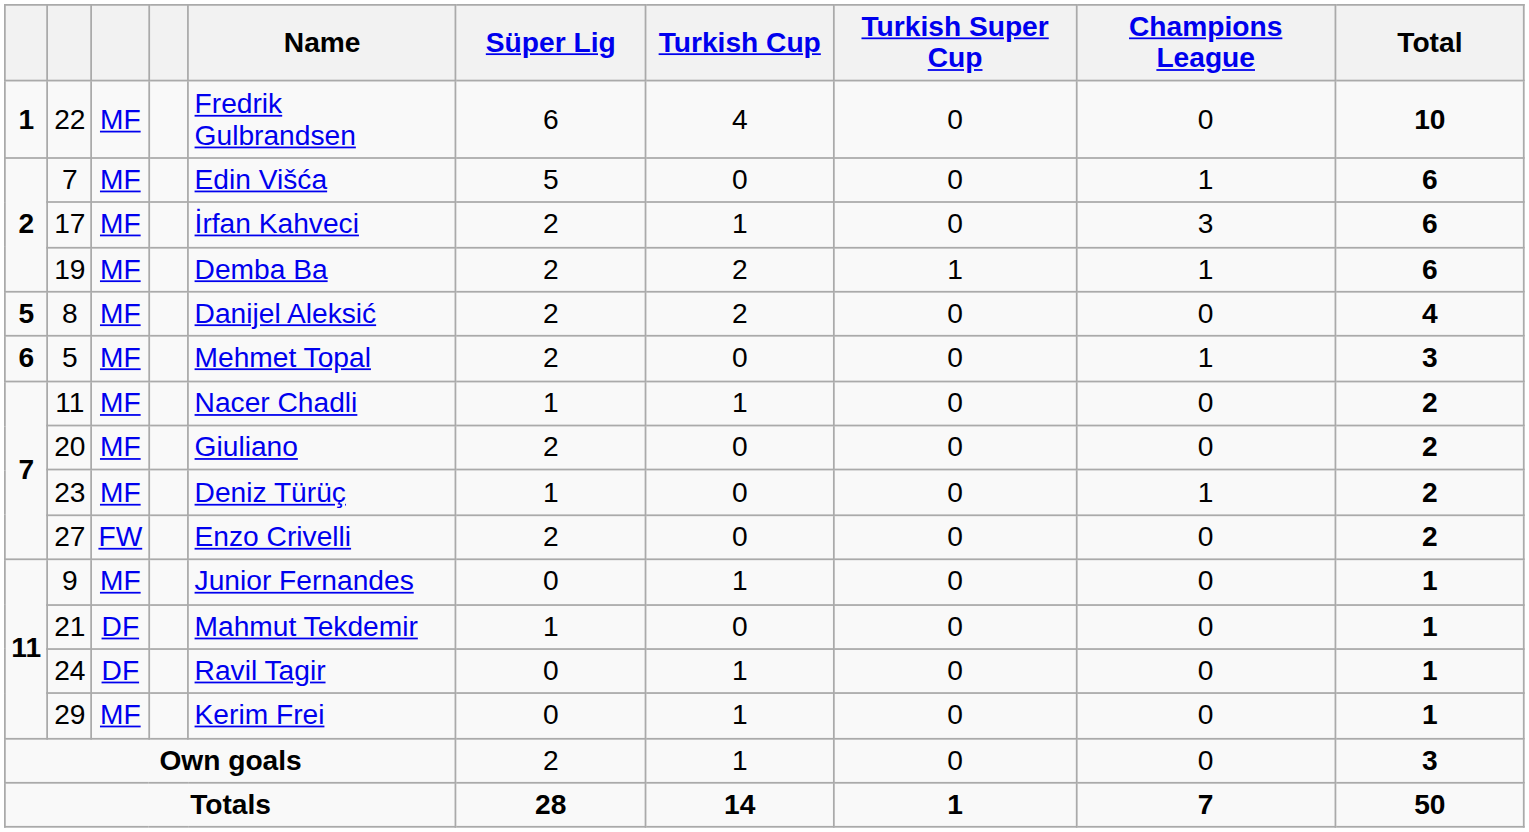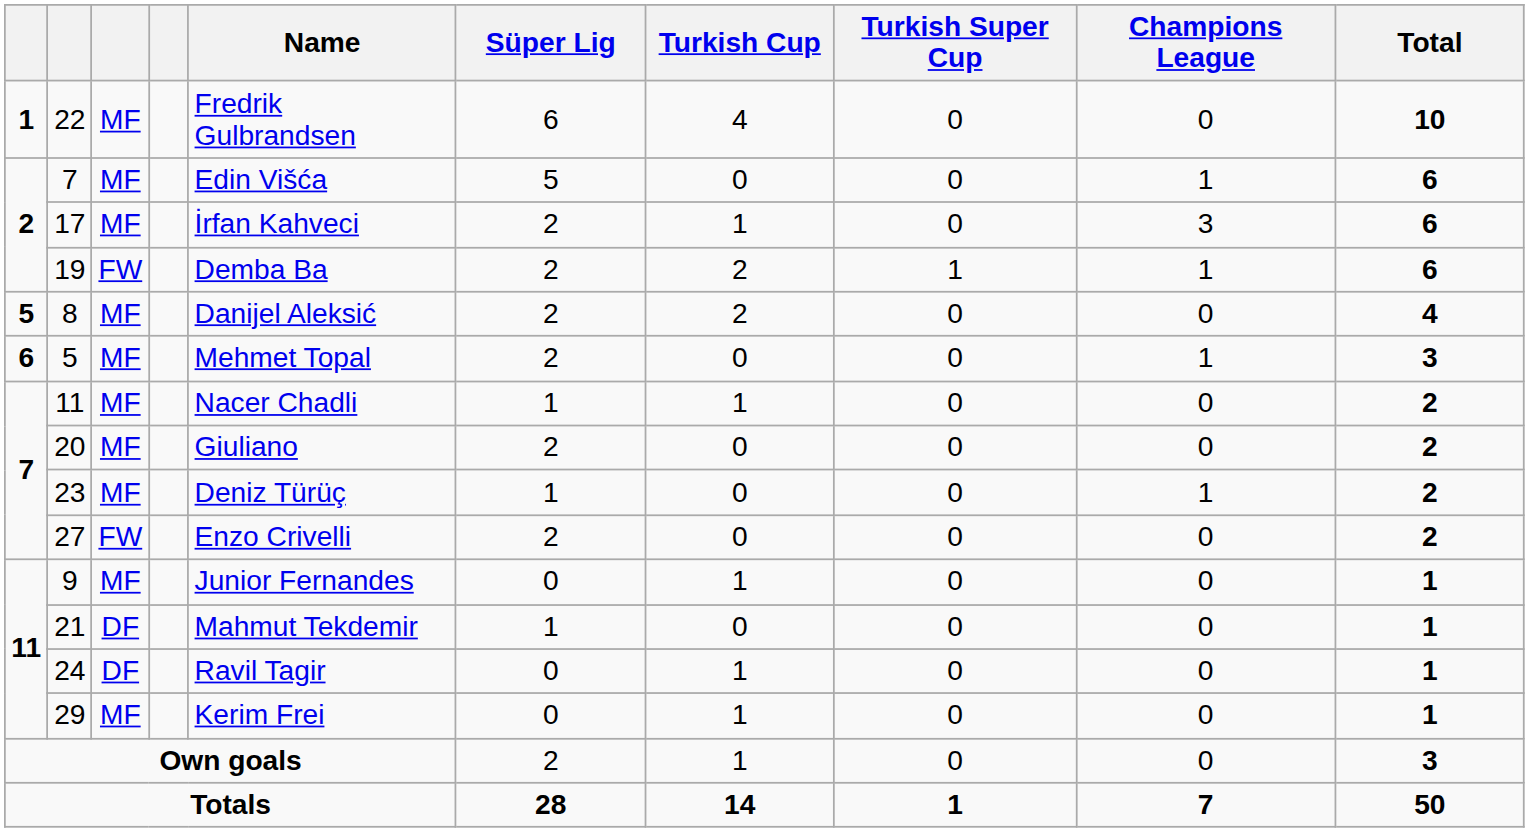19 | column 3: MF -> FW
